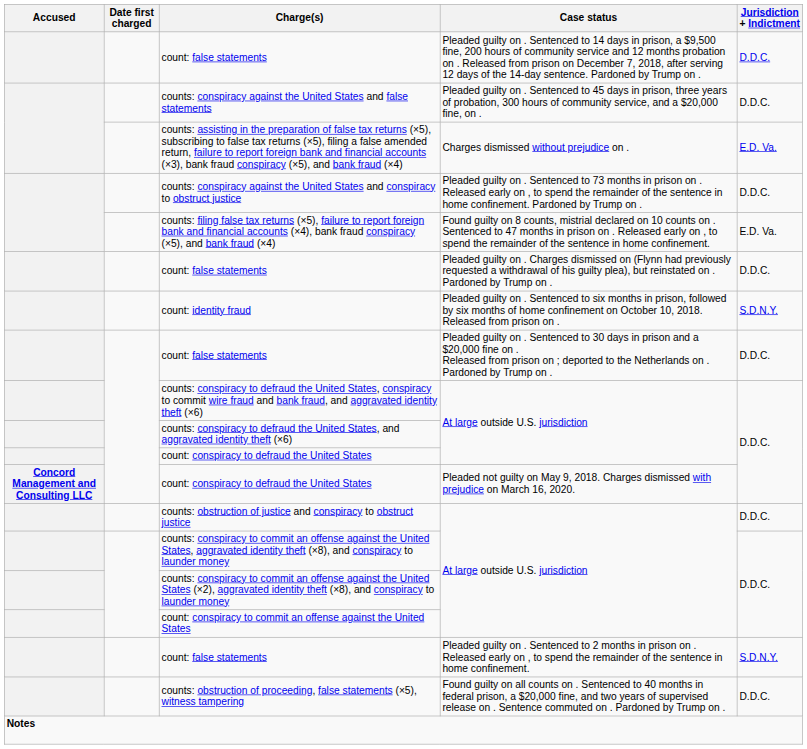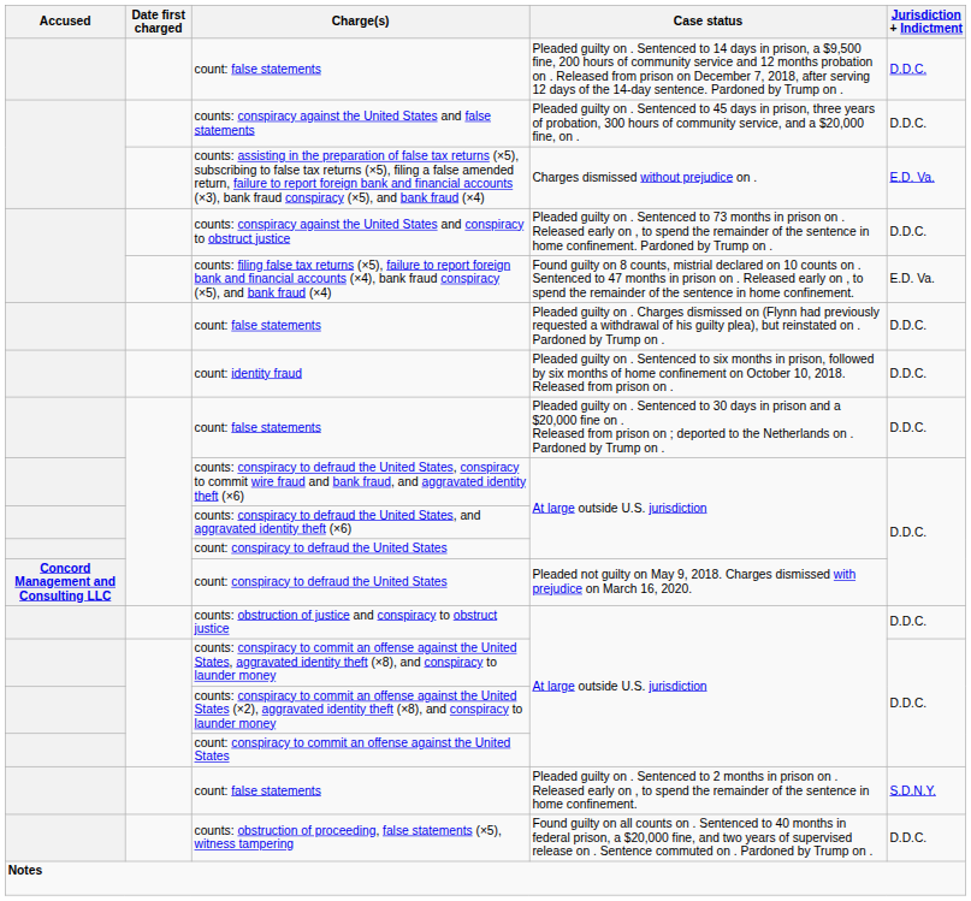count: identity fraud | Jurisdiction + Indictment: S.D.N.Y. -> D.D.C.
